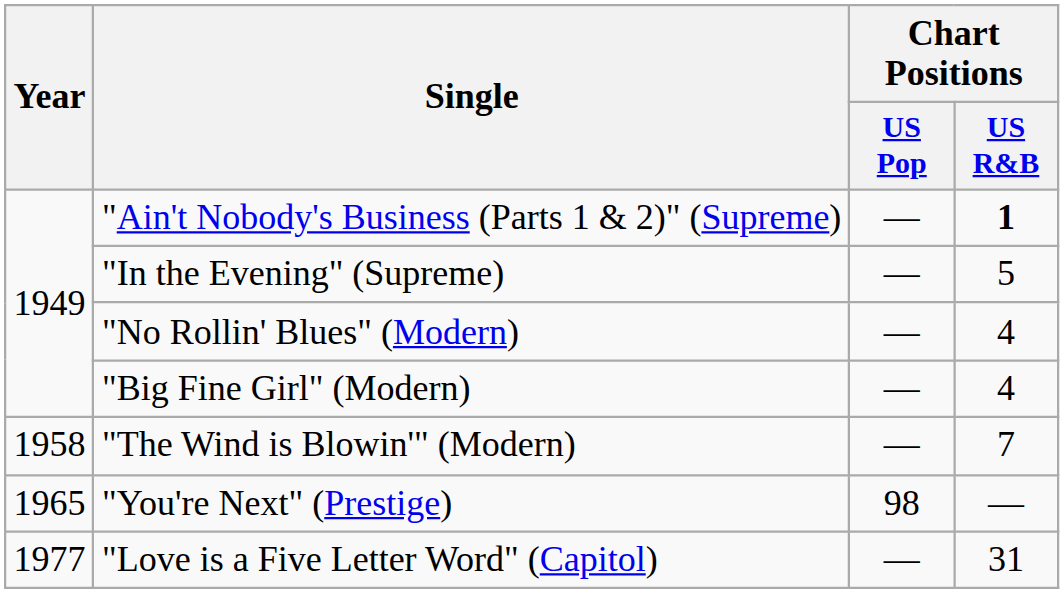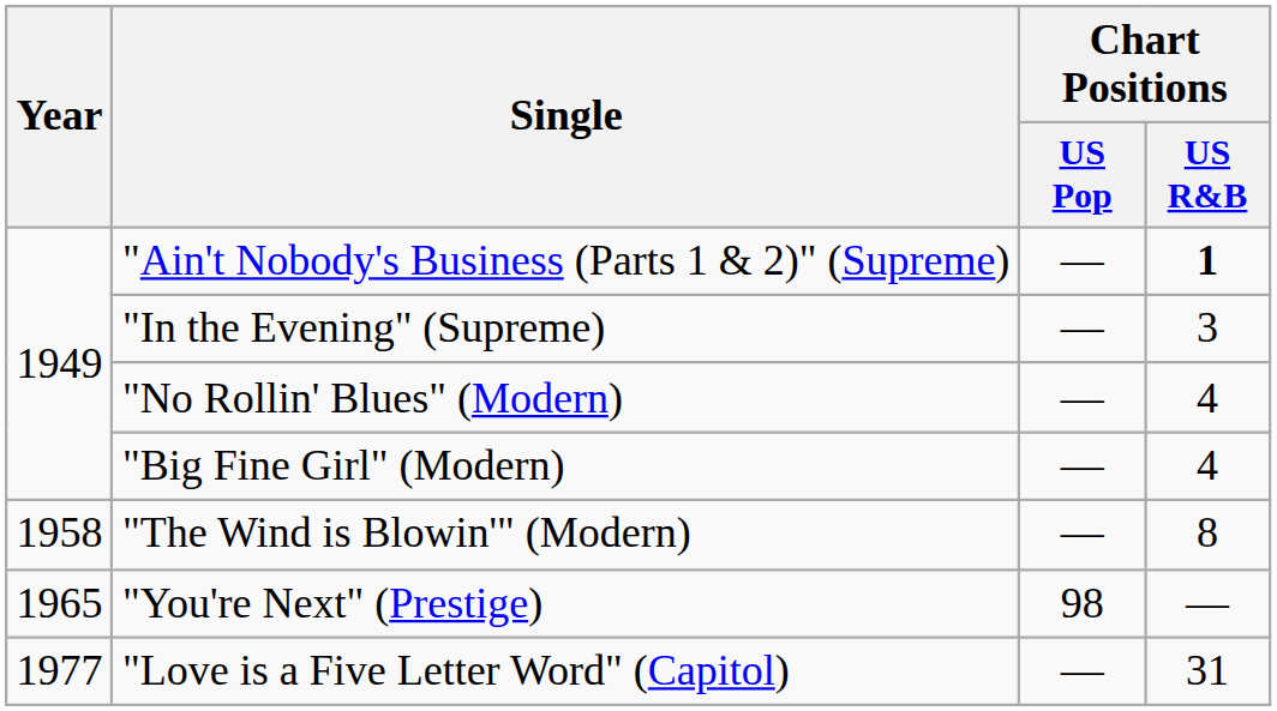"In the Evening" (Supreme) | Chart Positions / US R&B: 5 -> 3
"The Wind is Blowin'" (Modern) | Chart Positions / US R&B: 7 -> 8
